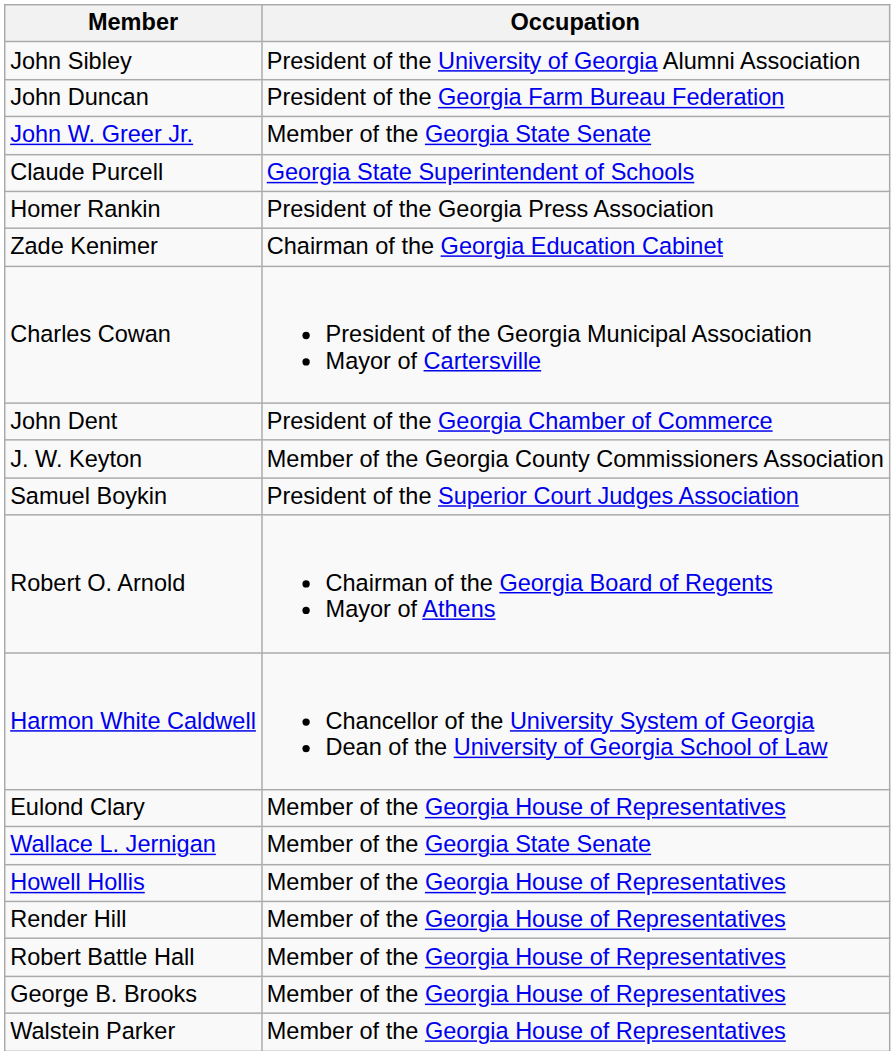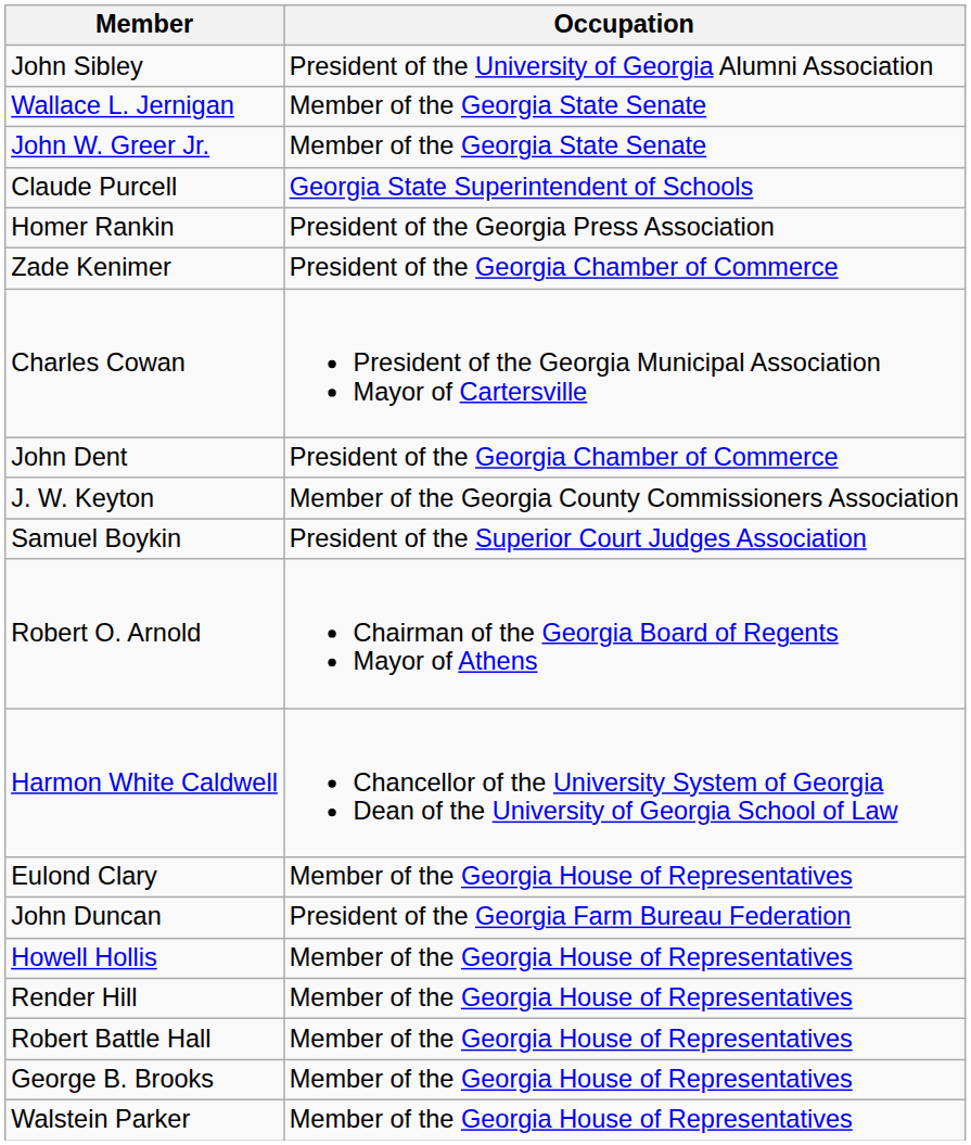rows swapped: John Duncan <-> Wallace L. Jernigan
Zade Kenimer | Occupation: Chairman of the Georgia Education Cabinet -> President of the Georgia Chamber of Commerce
